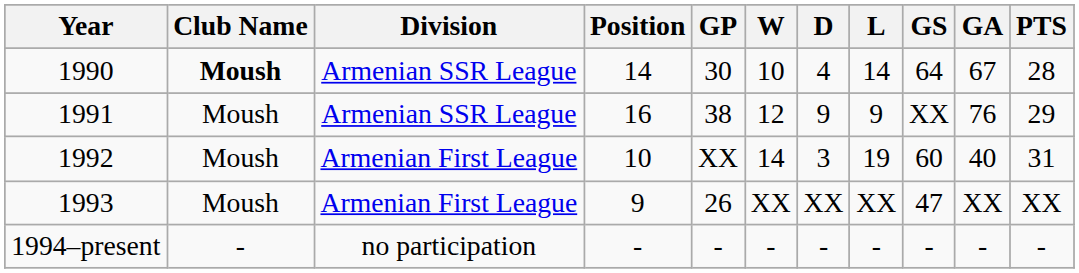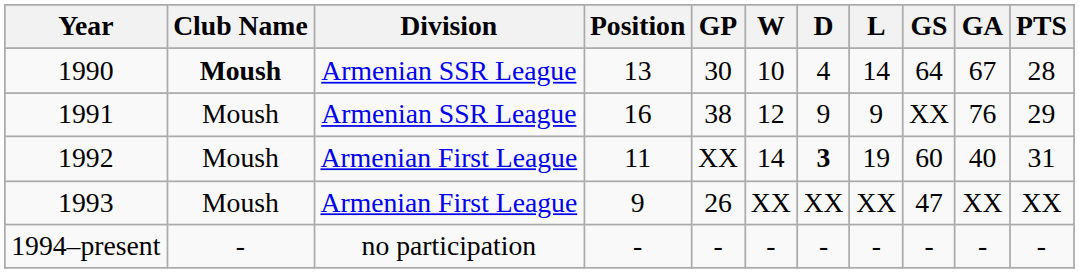1990 | Position: 14 -> 13
1992 | Position: 10 -> 11
1992 | D: normal -> bold
